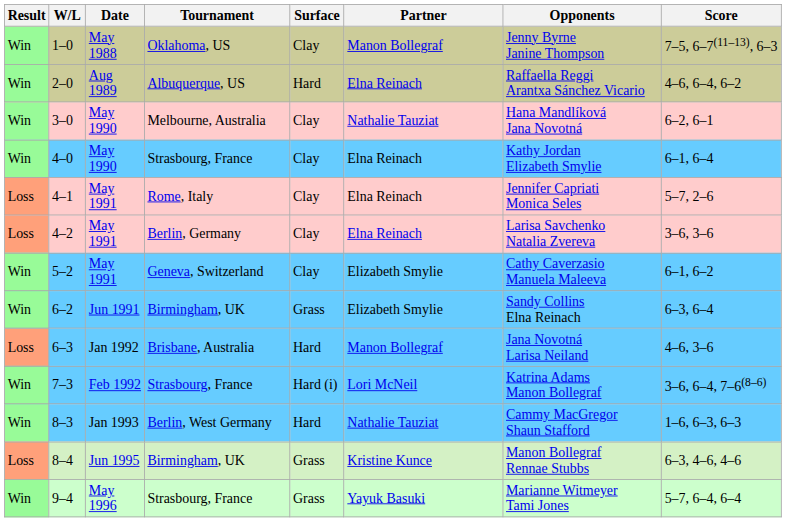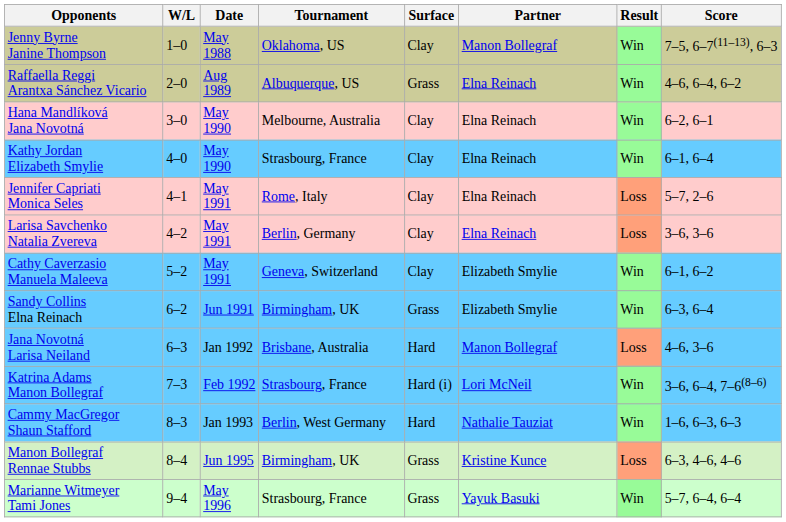columns swapped: Result <-> Opponents
2–0 | Surface: Hard -> Grass
3–0 | Partner: Nathalie Tauziat -> Elna Reinach
